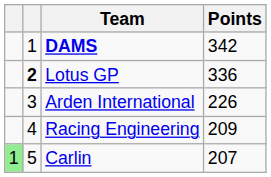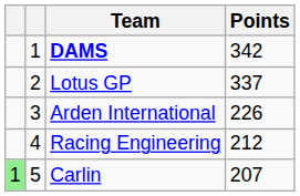Lotus GP | column 2: bold -> normal
Lotus GP | Points: 336 -> 337
Racing Engineering | Points: 209 -> 212
